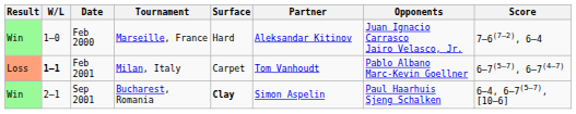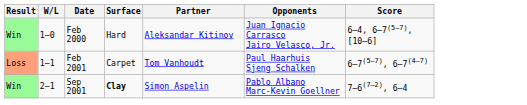- column: Tournament | Marseille, France | Milan, Italy | Bucharest, Romania
Feb 2000 | Score: 7–6(7–2), 6–4 -> 6–4, 6–7(5–7), [10–6]
Feb 2001 | W/L: bold -> normal
Feb 2001 | Opponents: Pablo Albano Marc-Kevin Goellner -> Paul Haarhuis Sjeng Schalken
Sep 2001 | Opponents: Paul Haarhuis Sjeng Schalken -> Pablo Albano Marc-Kevin Goellner
Sep 2001 | Score: 6–4, 6–7(5–7), [10–6] -> 7–6(7–2), 6–4
